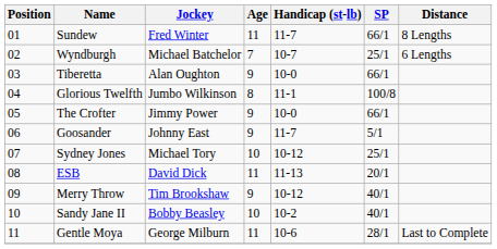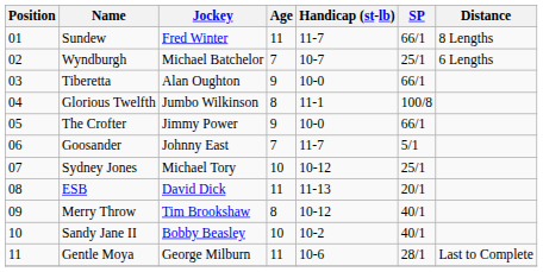Goosander | Age: 9 -> 7
Merry Throw | Age: 9 -> 8
